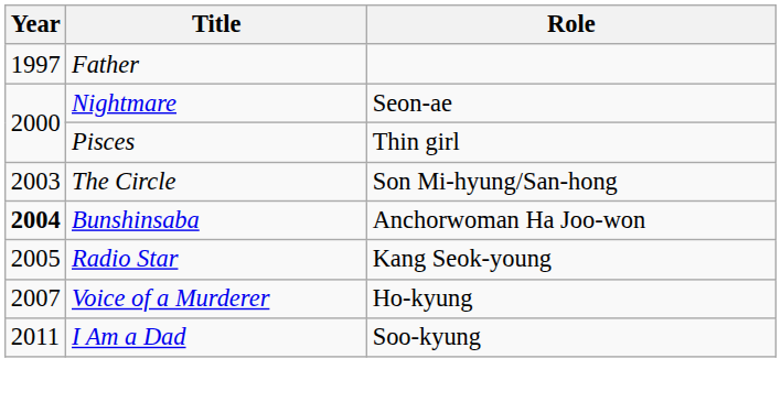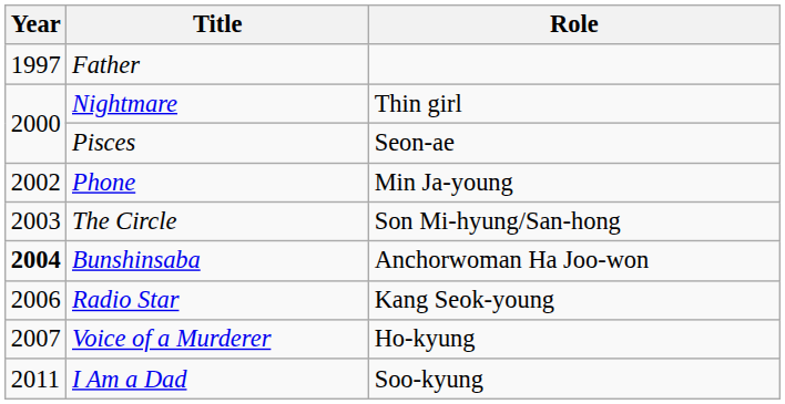Nightmare | Role: Seon-ae -> Thin girl
Pisces | Role: Thin girl -> Seon-ae
+ row: 2002 | Phone | Min Ja-young
Radio Star | Year: 2005 -> 2006
